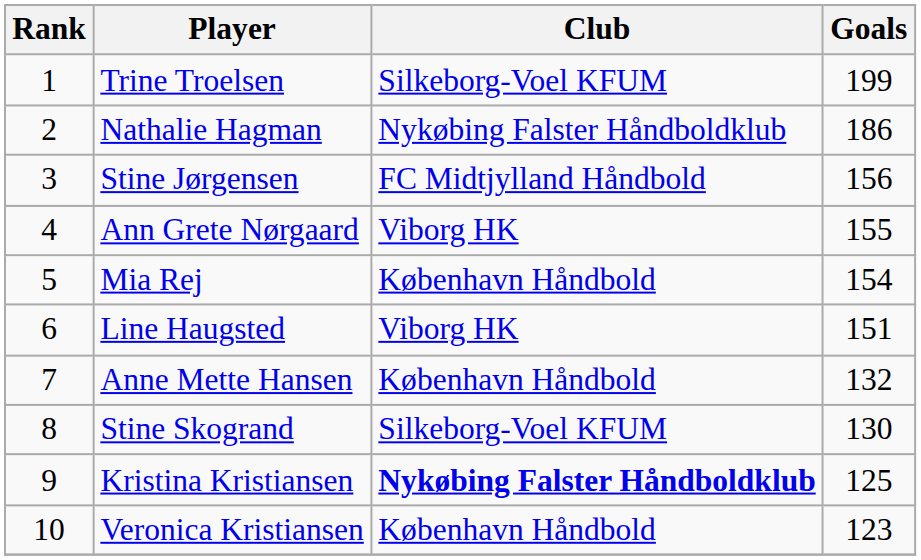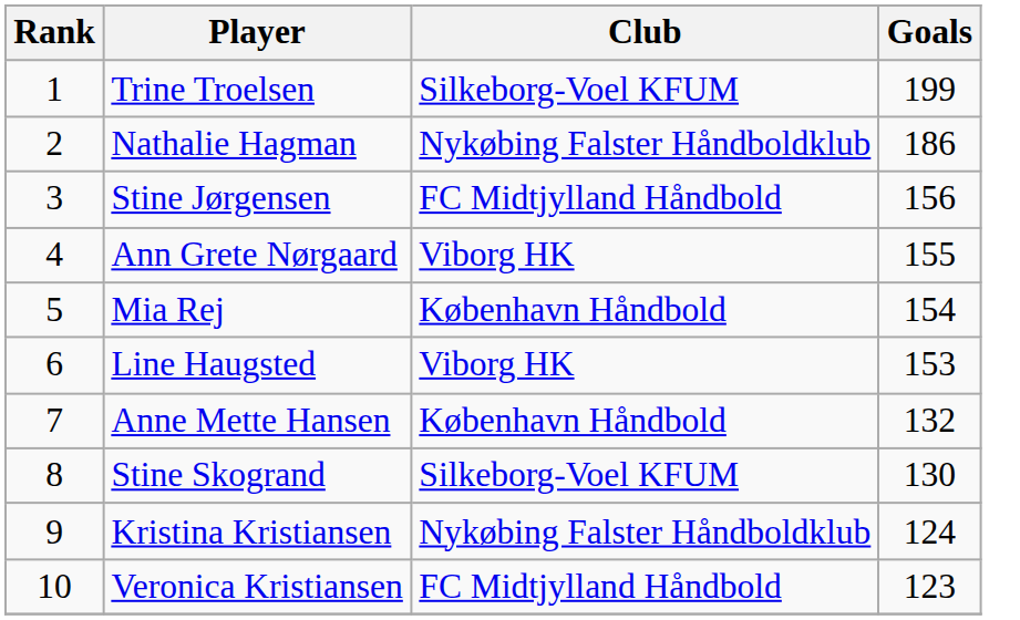Line Haugsted | Goals: 151 -> 153
Kristina Kristiansen | Club: bold -> normal
Kristina Kristiansen | Goals: 125 -> 124
Veronica Kristiansen | Club: København Håndbold -> FC Midtjylland Håndbold
